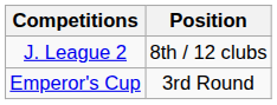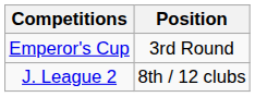rows swapped: J. League 2 <-> Emperor's Cup
